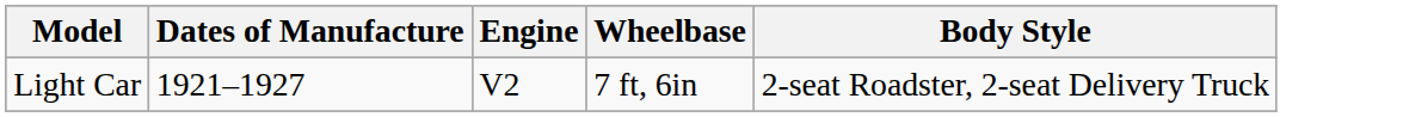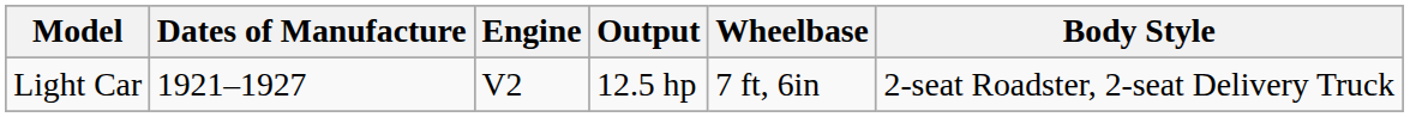+ column: Output | 12.5 hp
